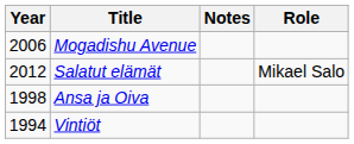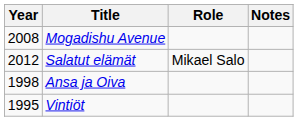columns swapped: Role <-> Notes
Mogadishu Avenue | Year: 2006 -> 2008
Vintiöt | Year: 1994 -> 1995
